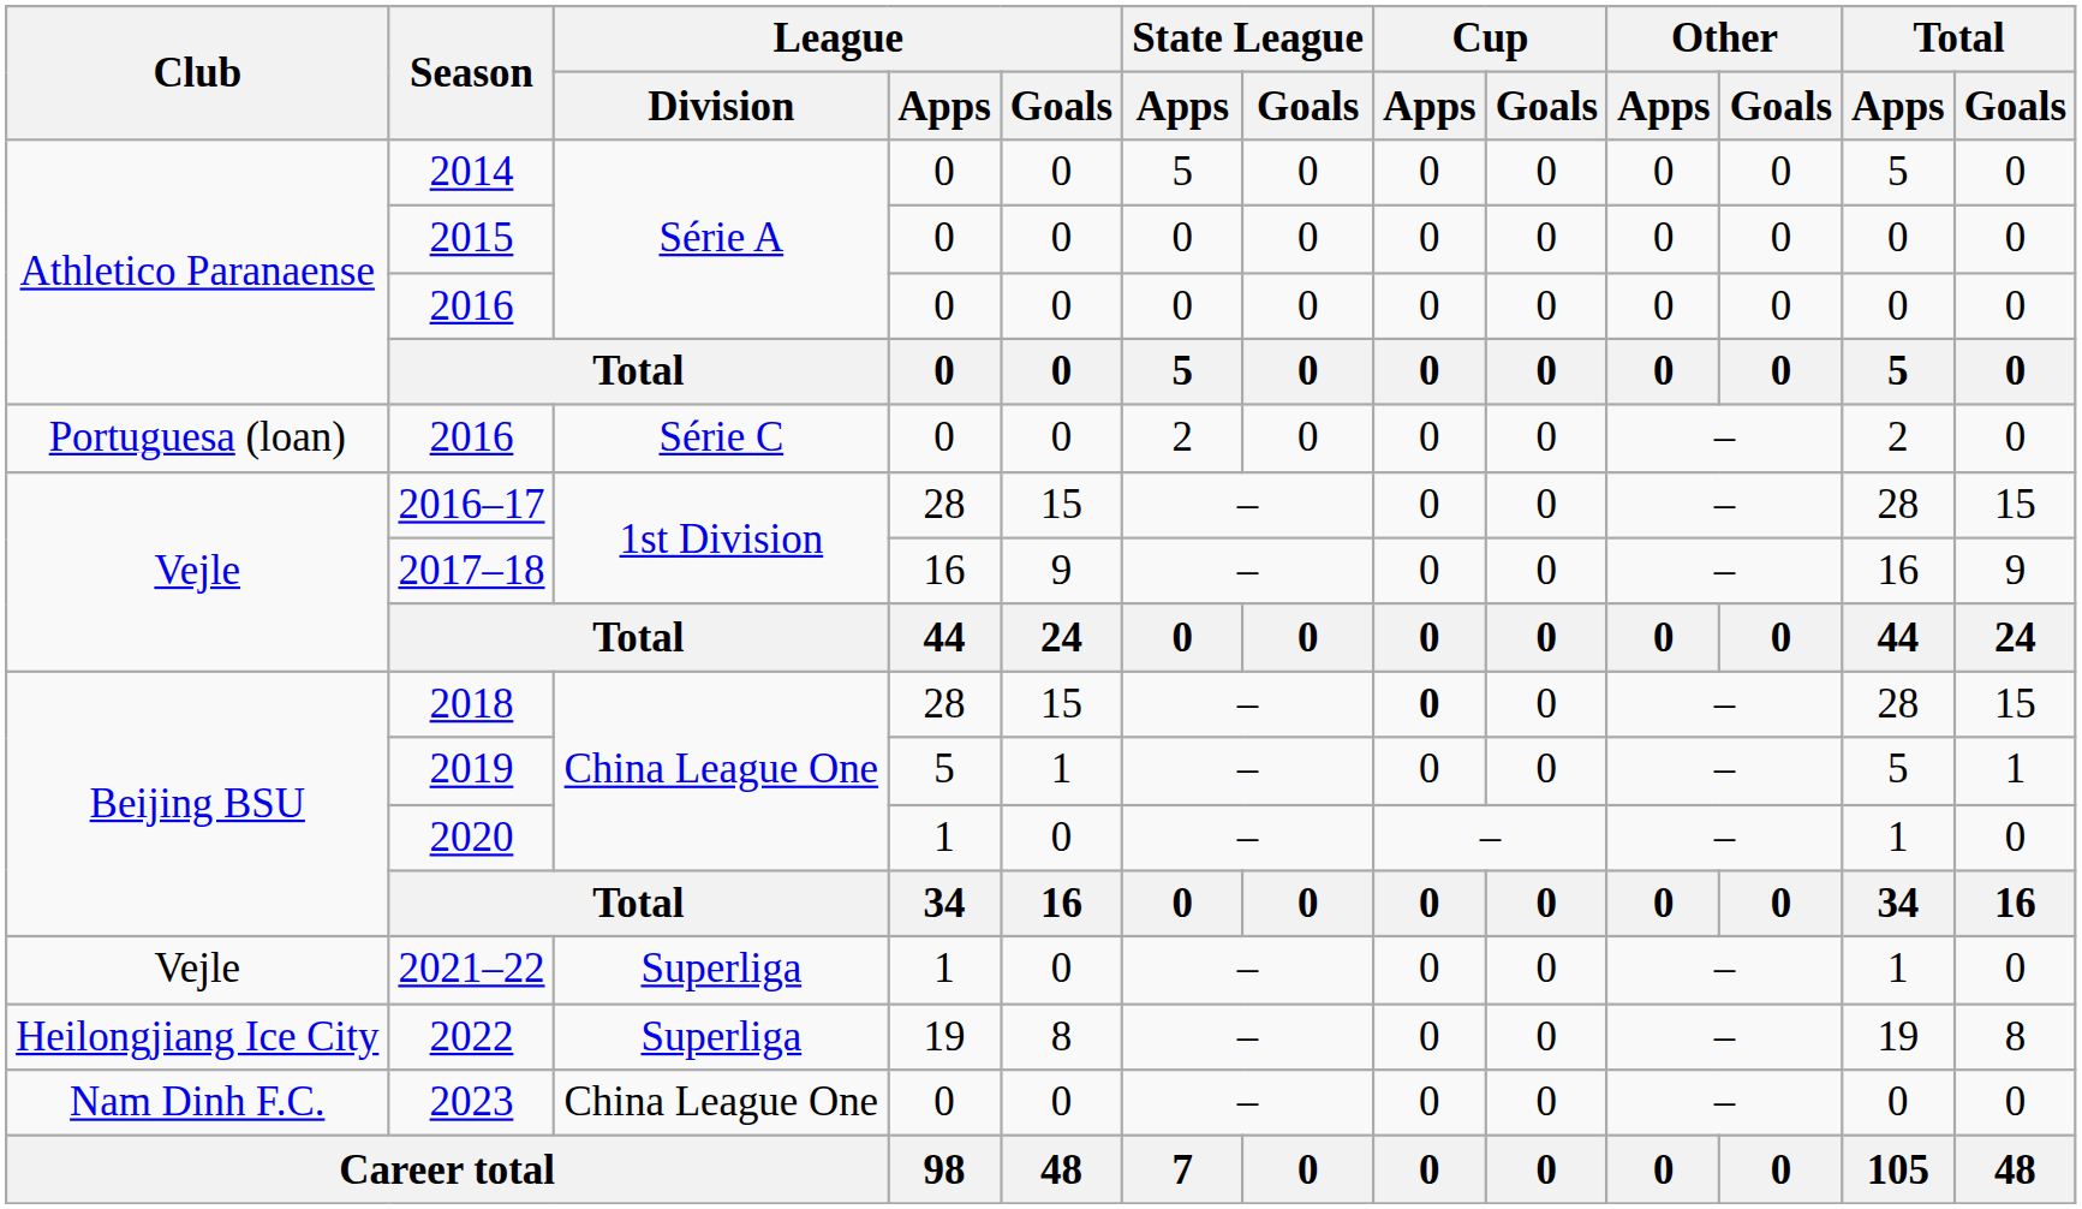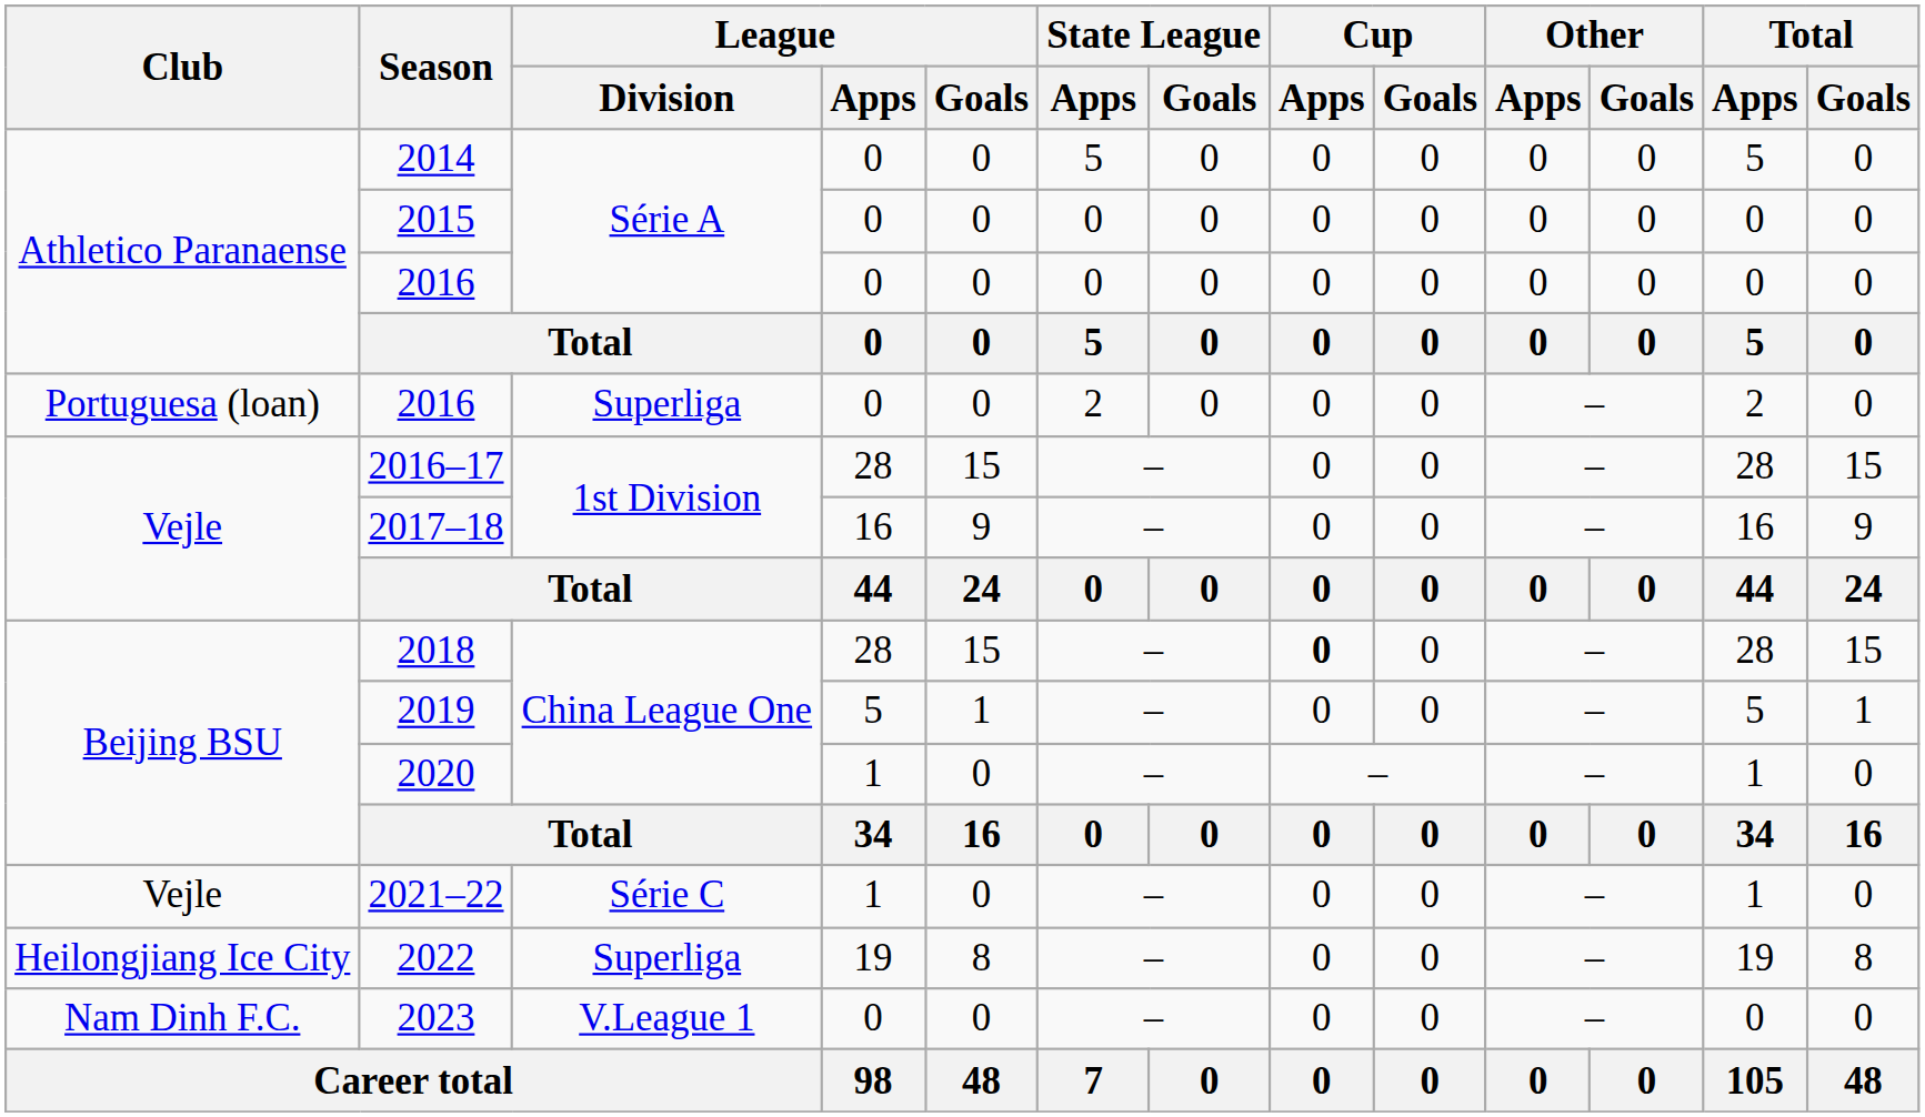Portuguesa (loan) / 2016 | League / Division: Série C -> Superliga
2021–22 | League / Division: Superliga -> Série C
2023 | League / Division: China League One -> V.League 1
